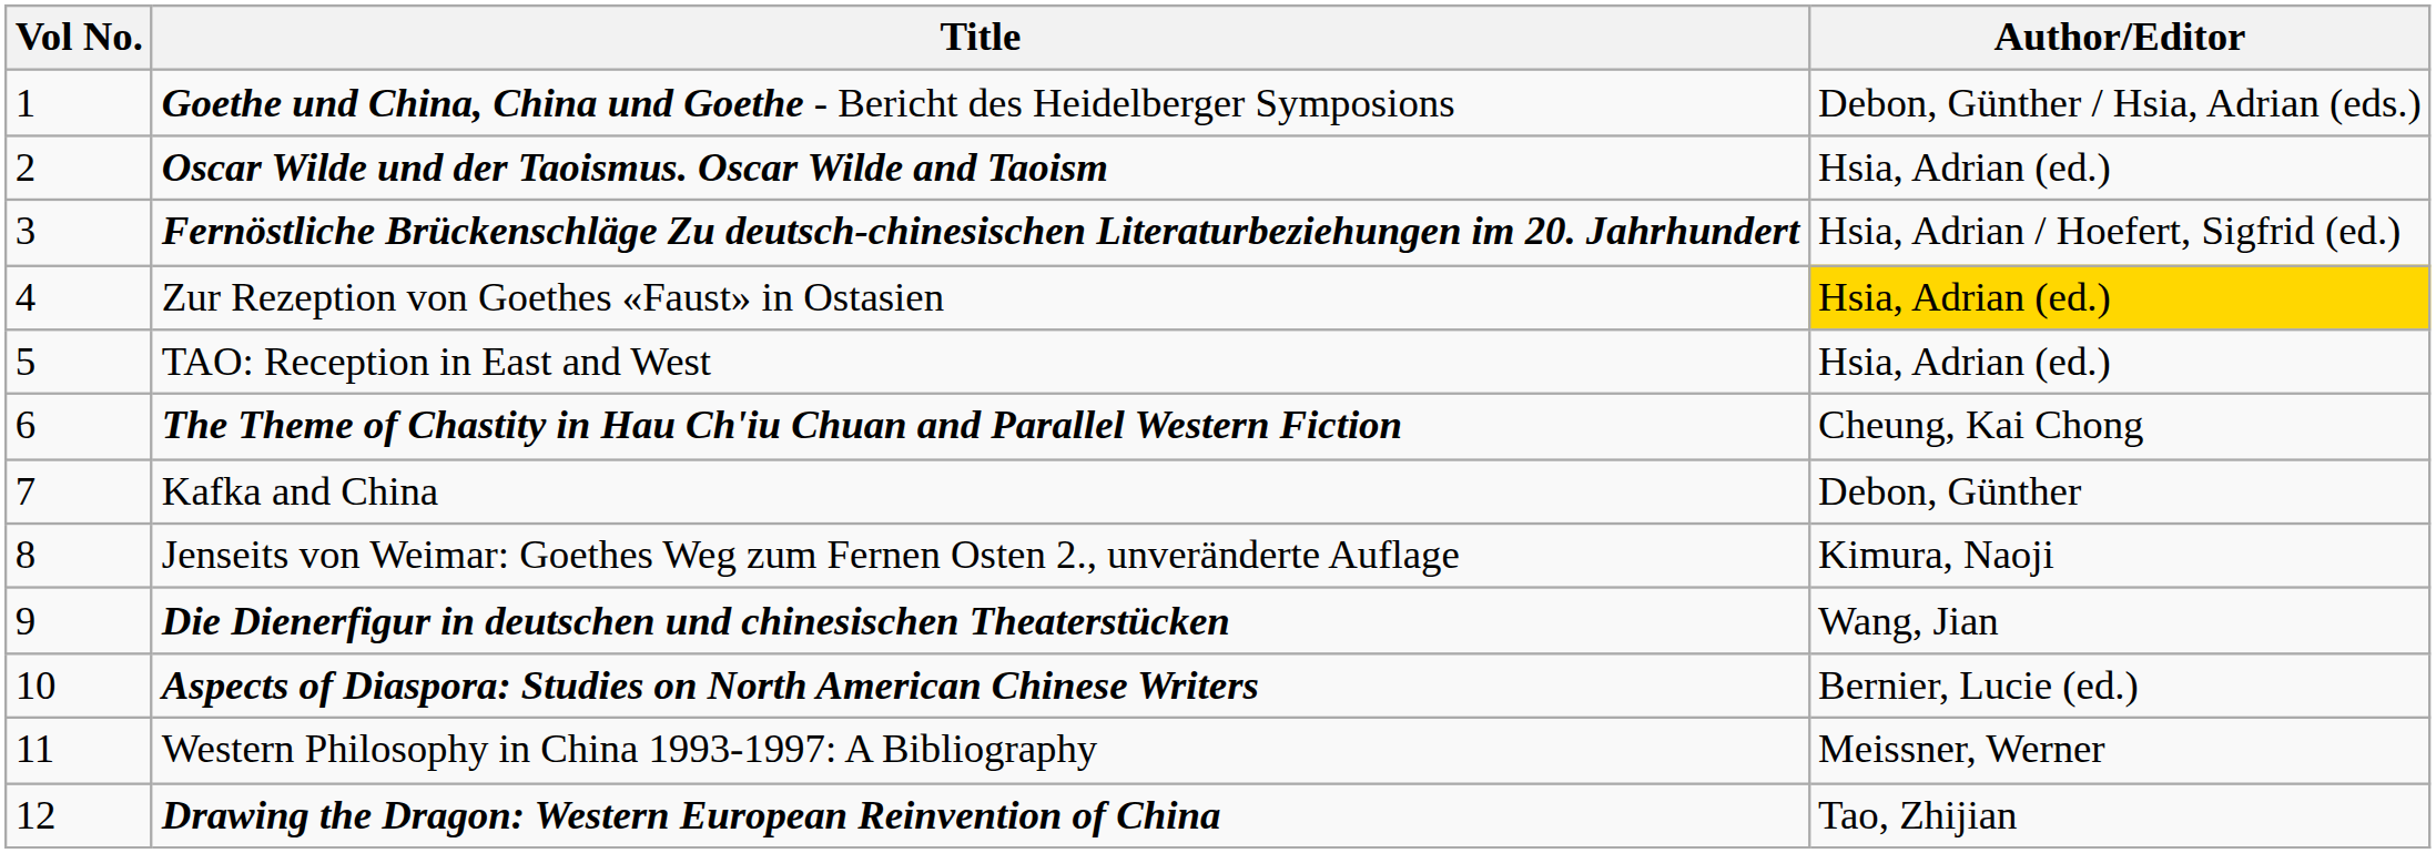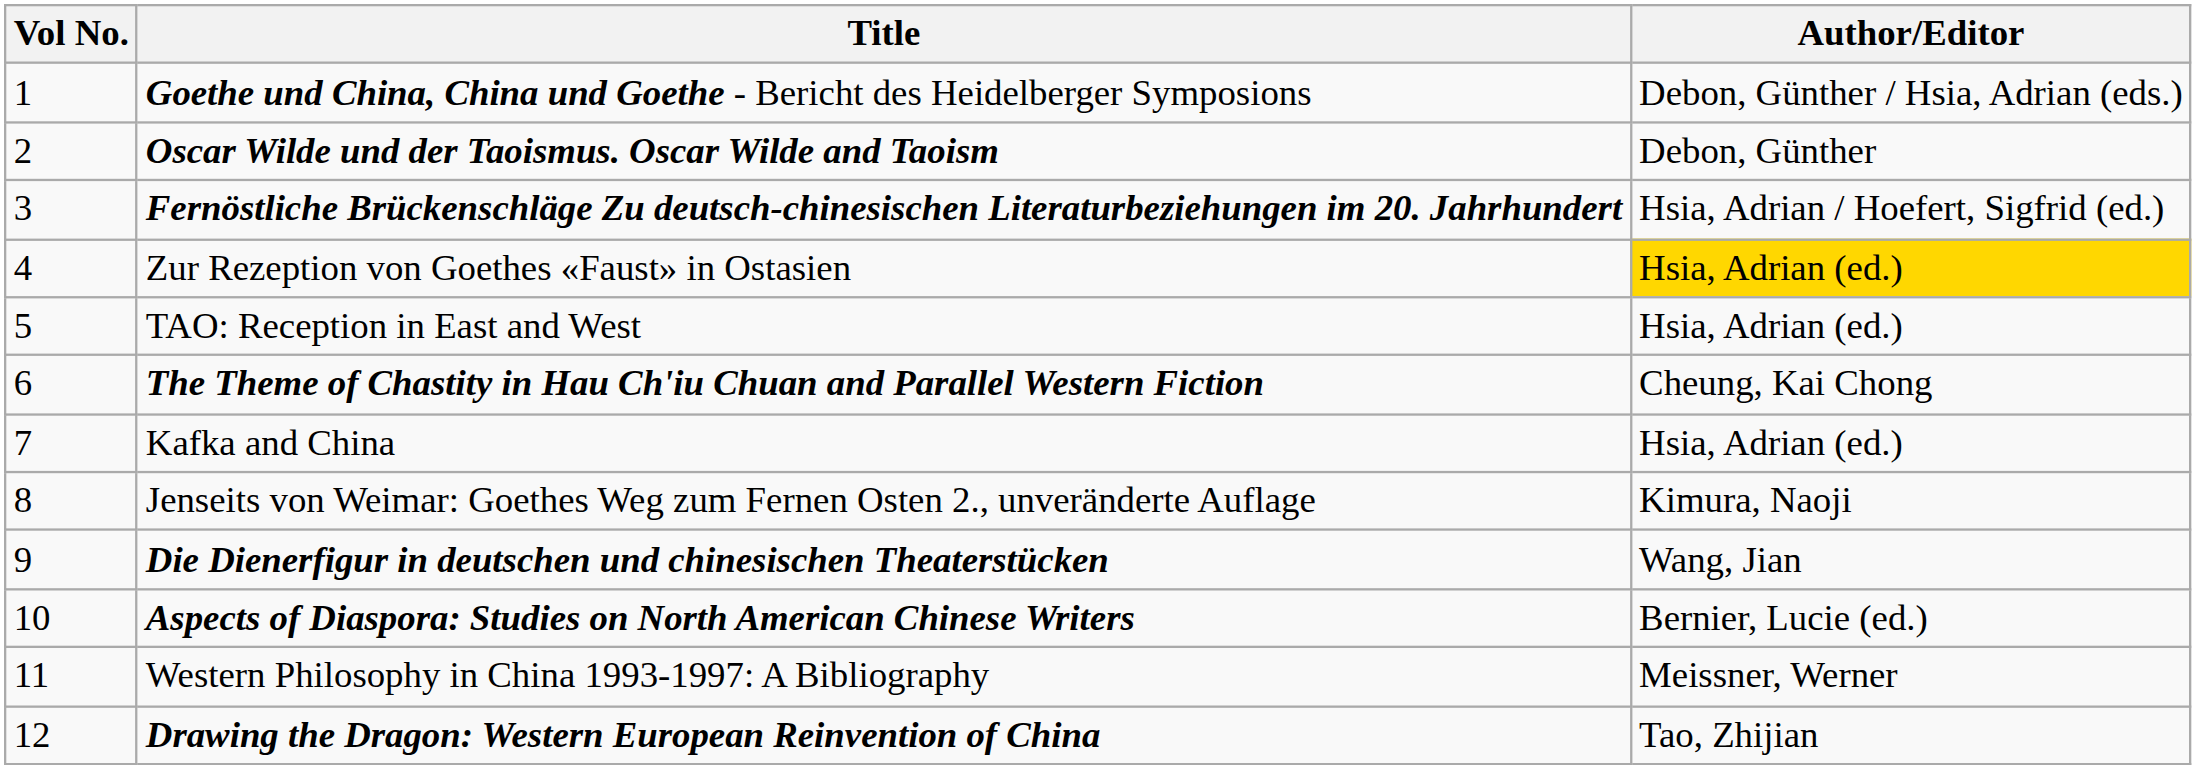Oscar Wilde und der Taoismus. Oscar Wilde and Taoism | Author/Editor: Hsia, Adrian (ed.) -> Debon, Günther
Kafka and China | Author/Editor: Debon, Günther -> Hsia, Adrian (ed.)
